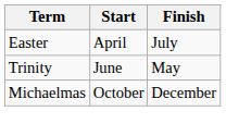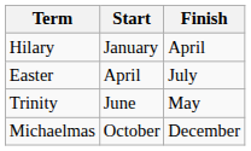+ row: Hilary | January | April
